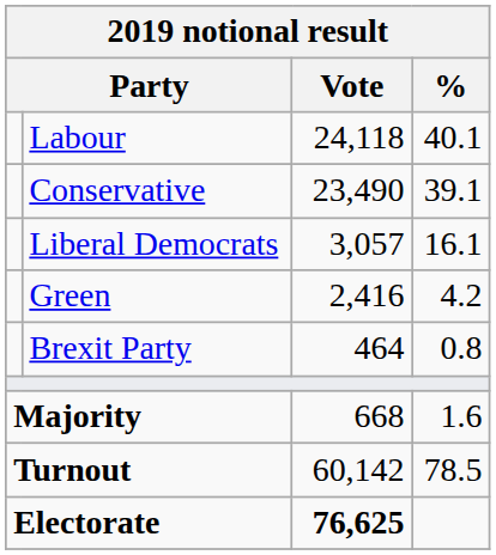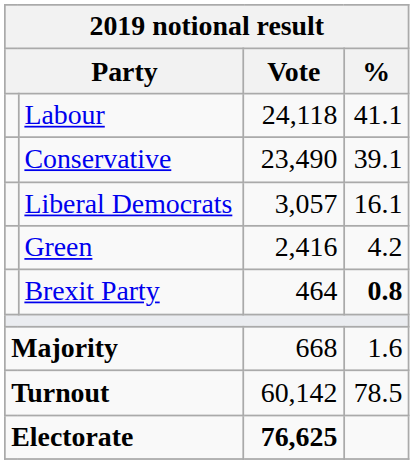Labour | %: 40.1 -> 41.1
Brexit Party | %: normal -> bold
